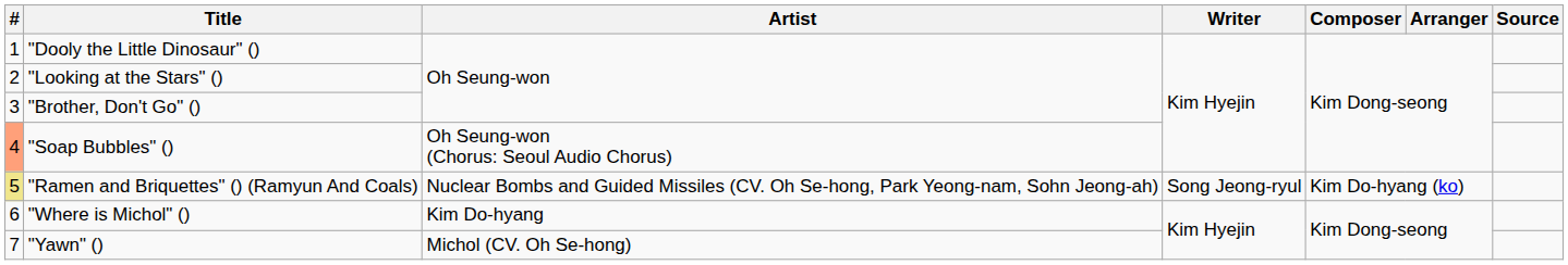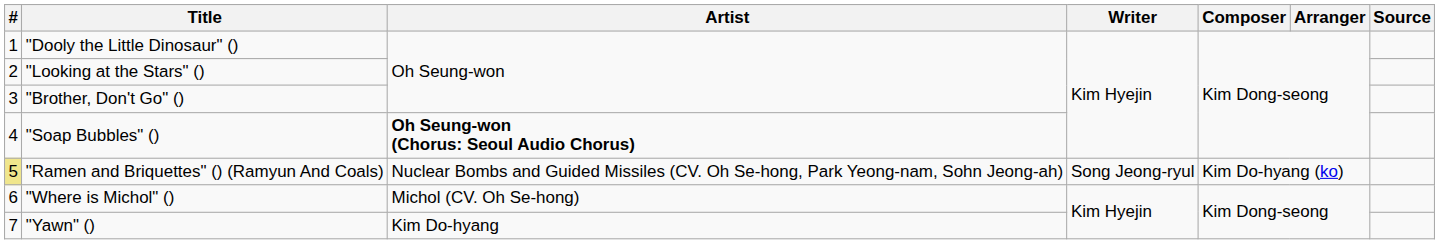"Soap Bubbles" () | #: lightsalmon background -> no background
"Soap Bubbles" () | Artist: normal -> bold
"Where is Michol" () | Artist: Kim Do-hyang -> Michol (CV. Oh Se-hong)
"Yawn" () | Artist: Michol (CV. Oh Se-hong) -> Kim Do-hyang
